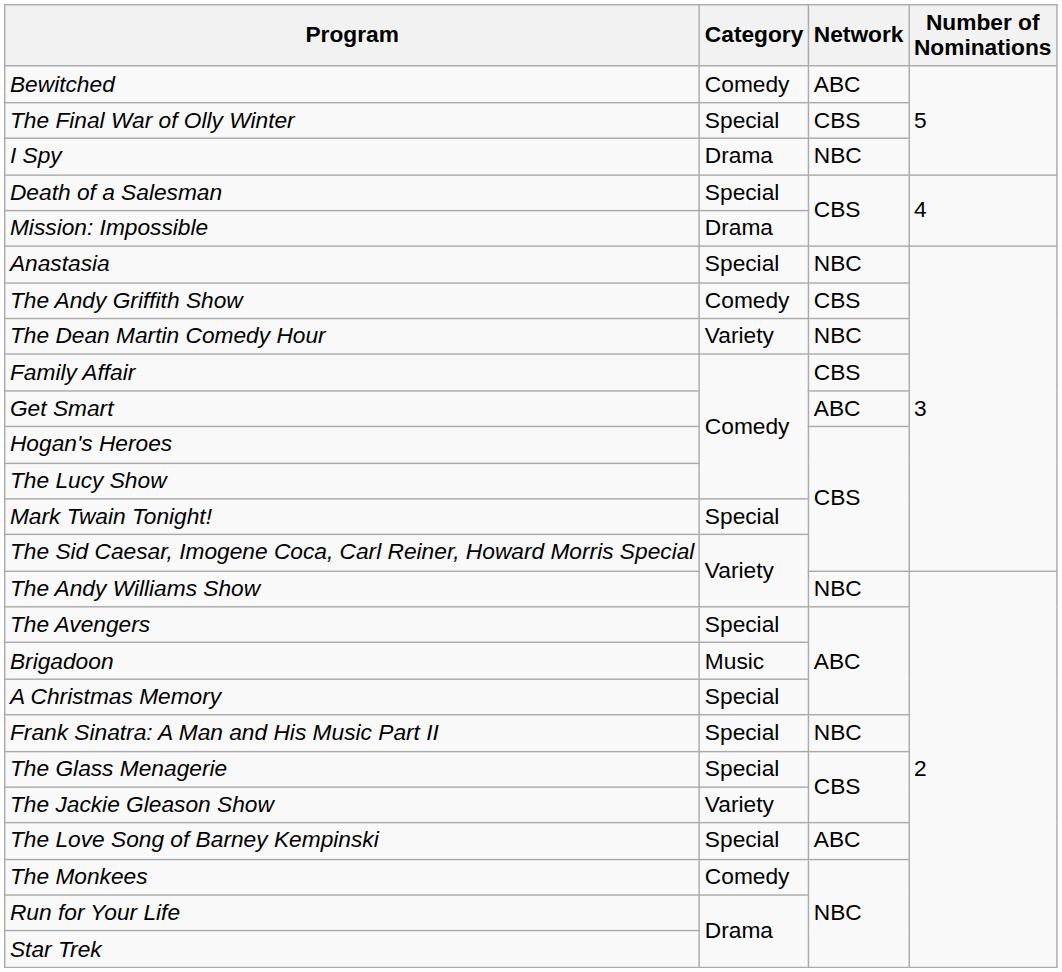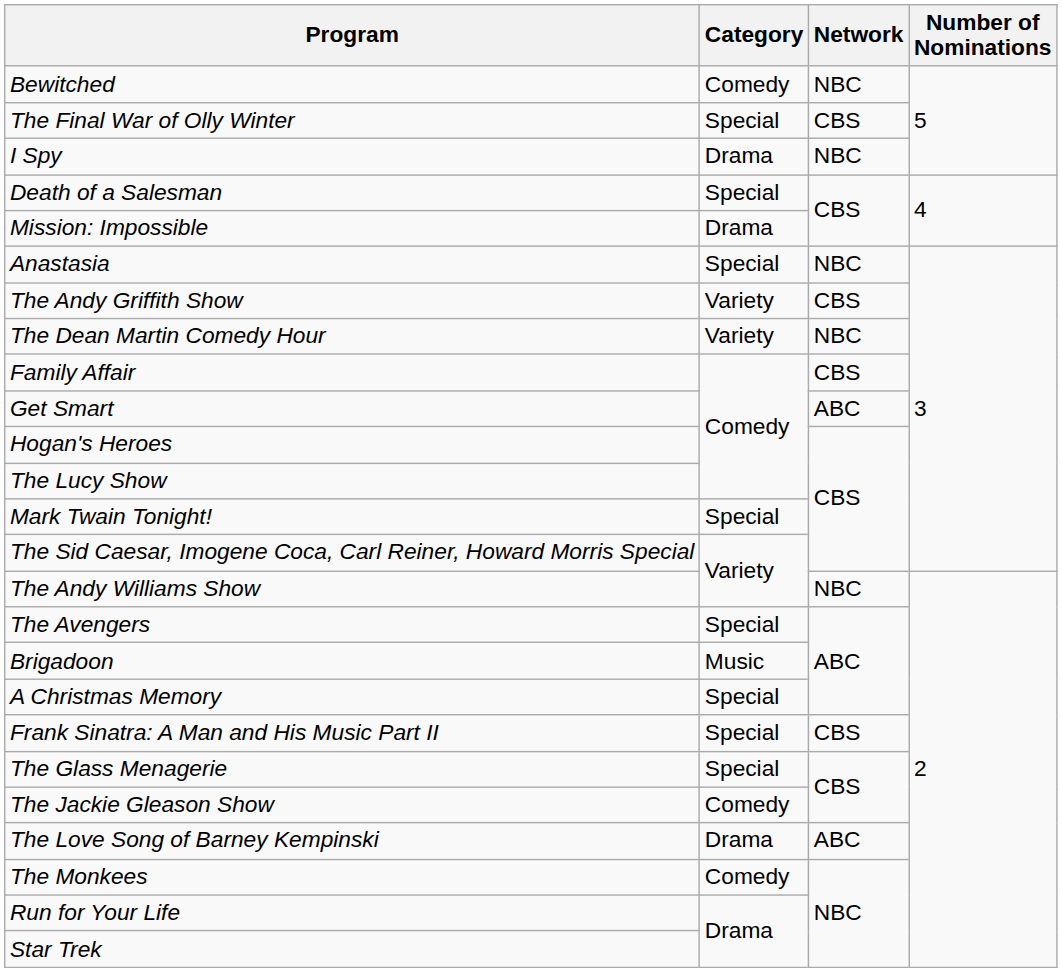Bewitched | Network: ABC -> NBC
The Andy Griffith Show | Category: Comedy -> Variety
Frank Sinatra: A Man and His Music Part II | Network: NBC -> CBS
The Jackie Gleason Show | Category: Variety -> Comedy
The Love Song of Barney Kempinski | Category: Special -> Drama
